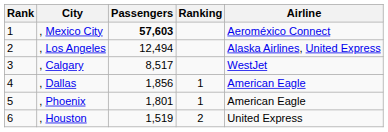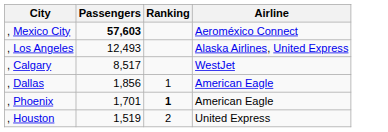- column: Rank | 1 | 2 | 3 | 4 | 5 | 6
, Los Angeles | Passengers: 12,494 -> 12,493
, Phoenix | Passengers: 1,801 -> 1,701
, Phoenix | Ranking: normal -> bold
